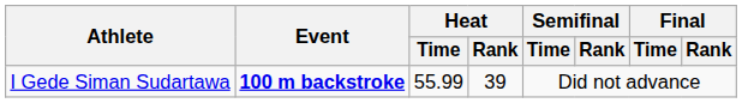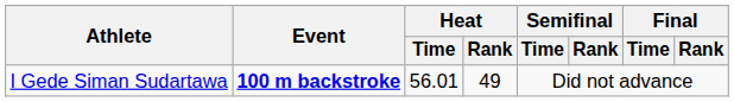I Gede Siman Sudartawa | Heat / Time: 55.99 -> 56.01
I Gede Siman Sudartawa | Heat / Rank: 39 -> 49
